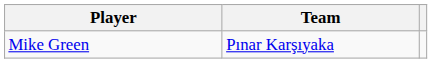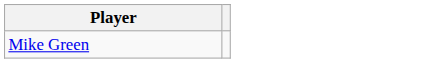- column: Team | Pınar Karşıyaka
